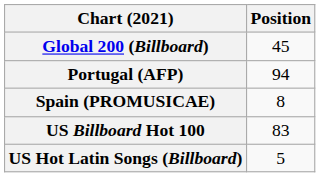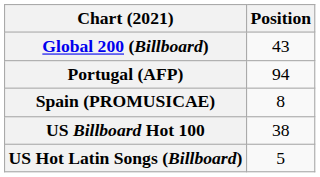Global 200 (Billboard) | Position: 45 -> 43
US Billboard Hot 100 | Position: 83 -> 38
